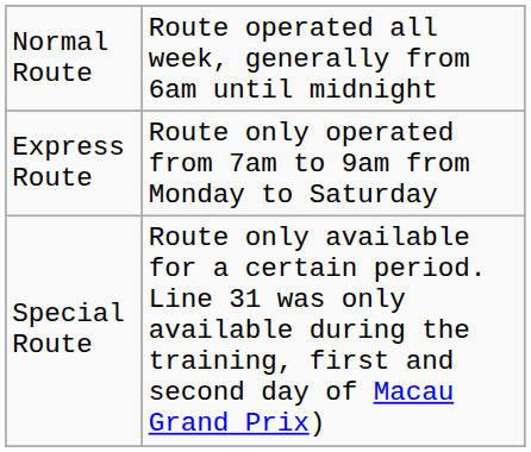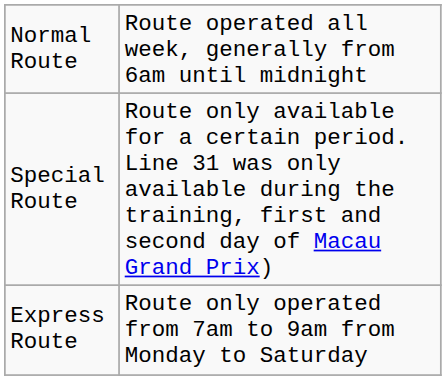rows swapped: Express Route <-> Special Route
